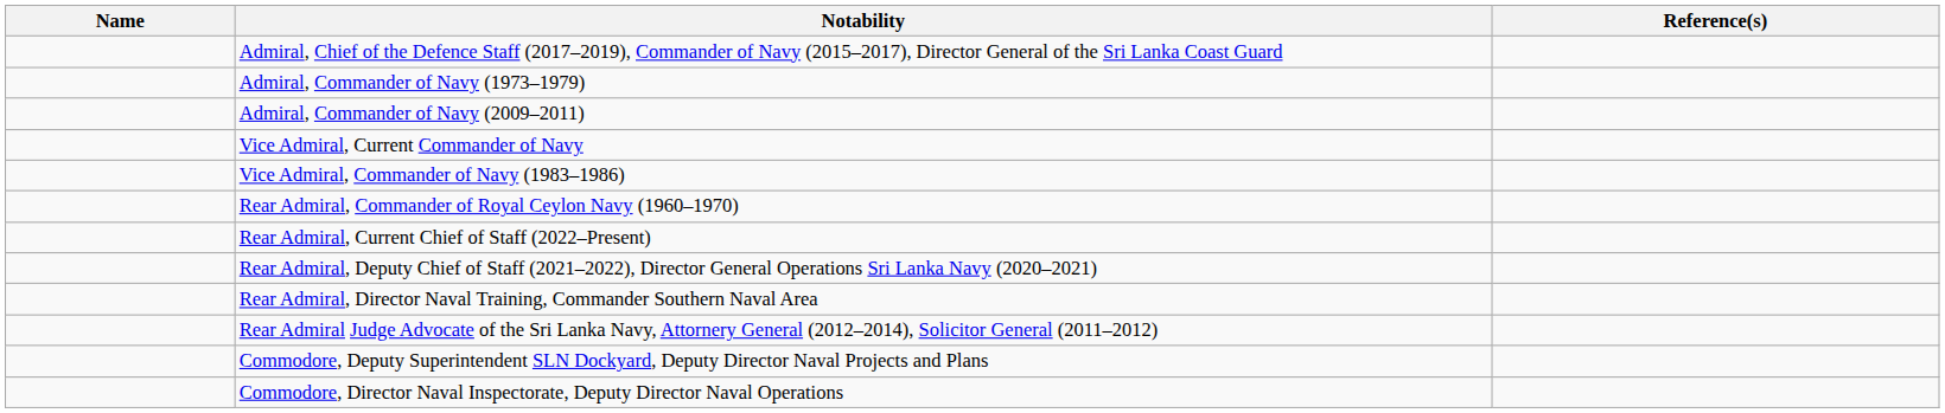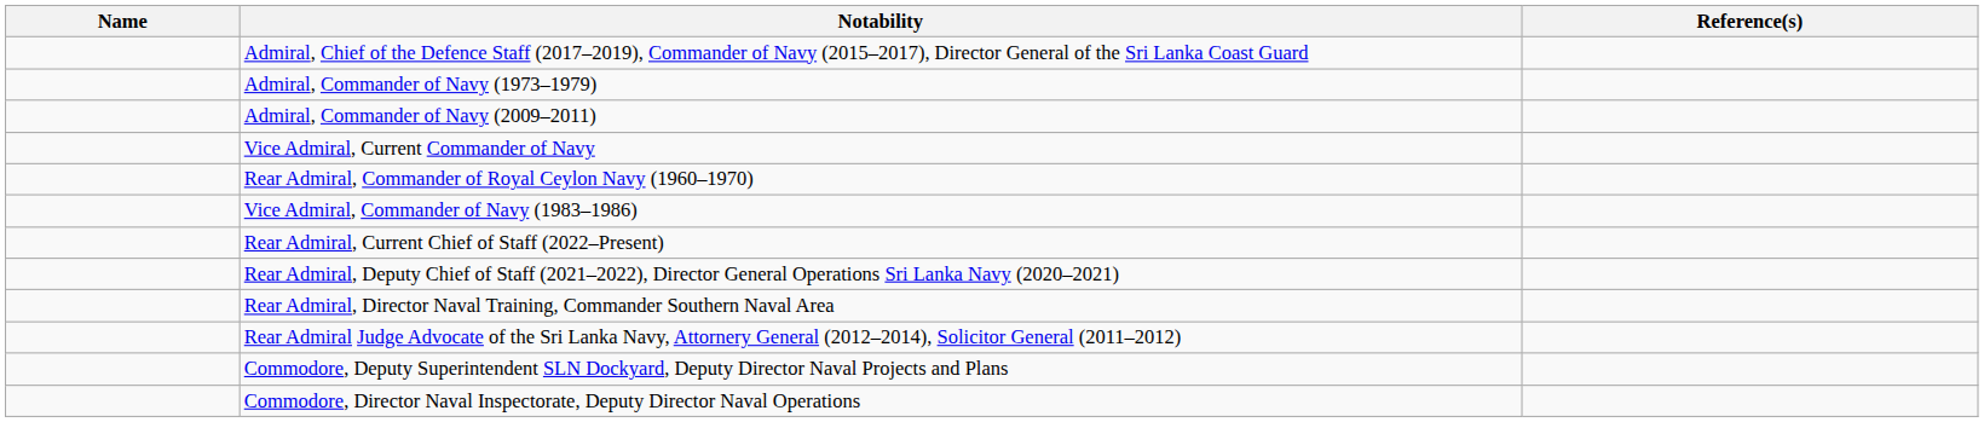rows swapped: Vice Admiral, Commander of Navy (1983–1986) <-> Rear Admiral, Commander of Royal Ceylon Navy (1960–1970)
